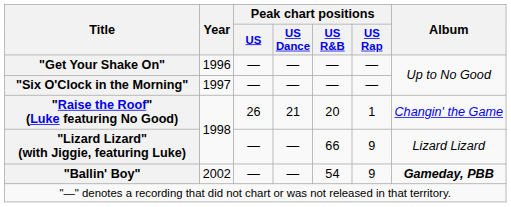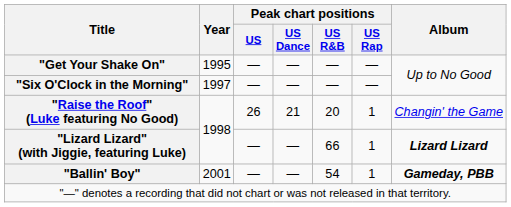"Get Your Shake On" | Year: 1996 -> 1995
"Lizard Lizard" (with Jiggie, featuring Luke) | Peak chart positions / US Rap: 9 -> 1
"Lizard Lizard" (with Jiggie, featuring Luke) | Album: normal -> bold
"Ballin' Boy" | Year: 2002 -> 2001
"Ballin' Boy" | Peak chart positions / US Rap: 9 -> 1
